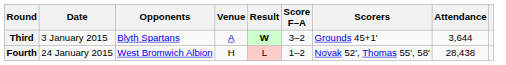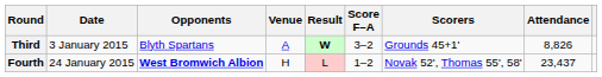Third | Attendance: 3,644 -> 8,826
Fourth | Opponents: normal -> bold
Fourth | Attendance: 28,438 -> 23,437
